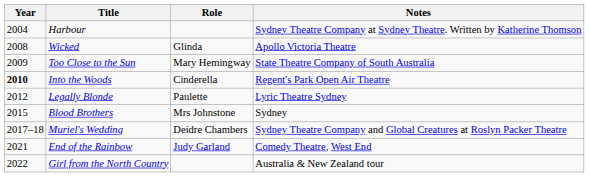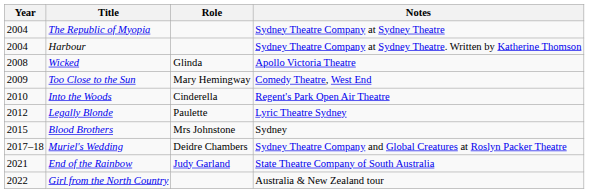+ row: 2004 | The Republic of Myopia | Sydney Theatre Company at Sydney Theatre
Too Close to the Sun | Notes: State Theatre Company of South Australia -> Comedy Theatre, West End
Into the Woods | Year: bold -> normal
End of the Rainbow | Notes: Comedy Theatre, West End -> State Theatre Company of South Australia
